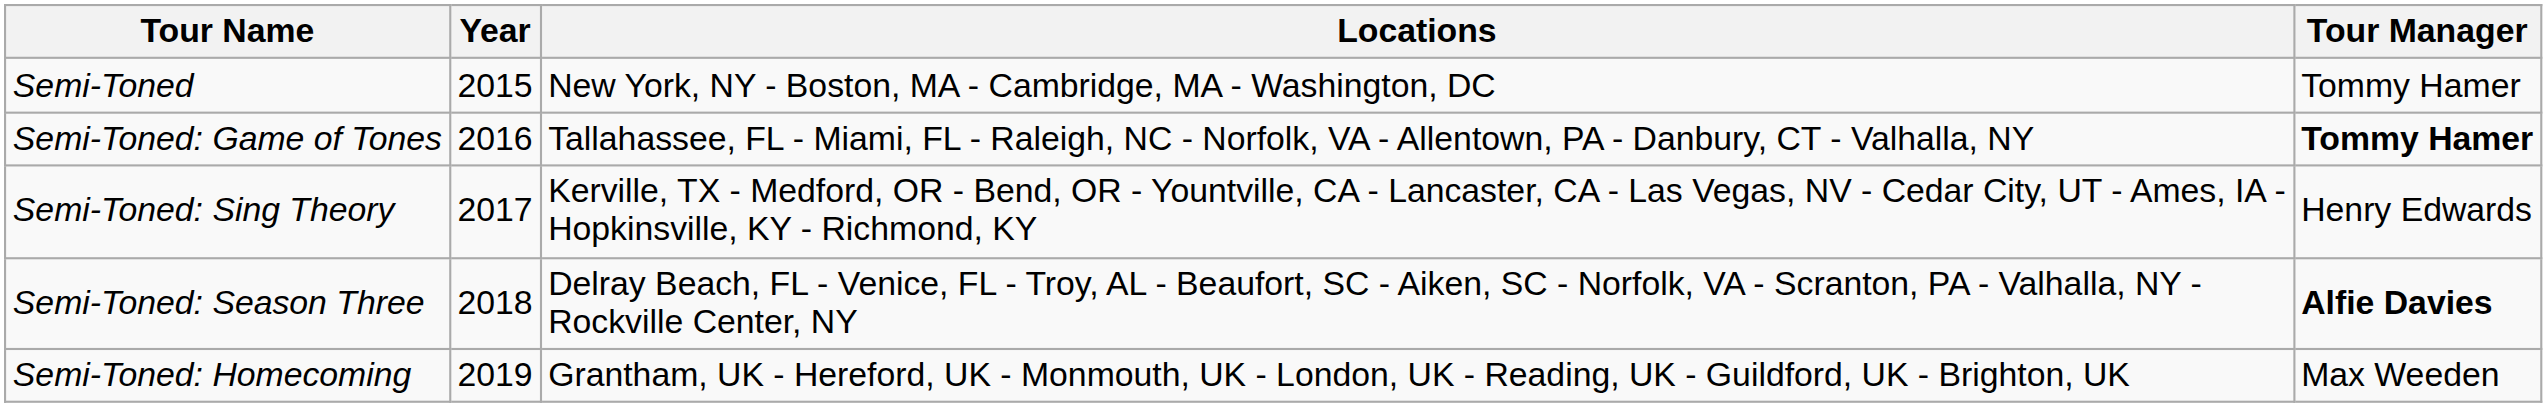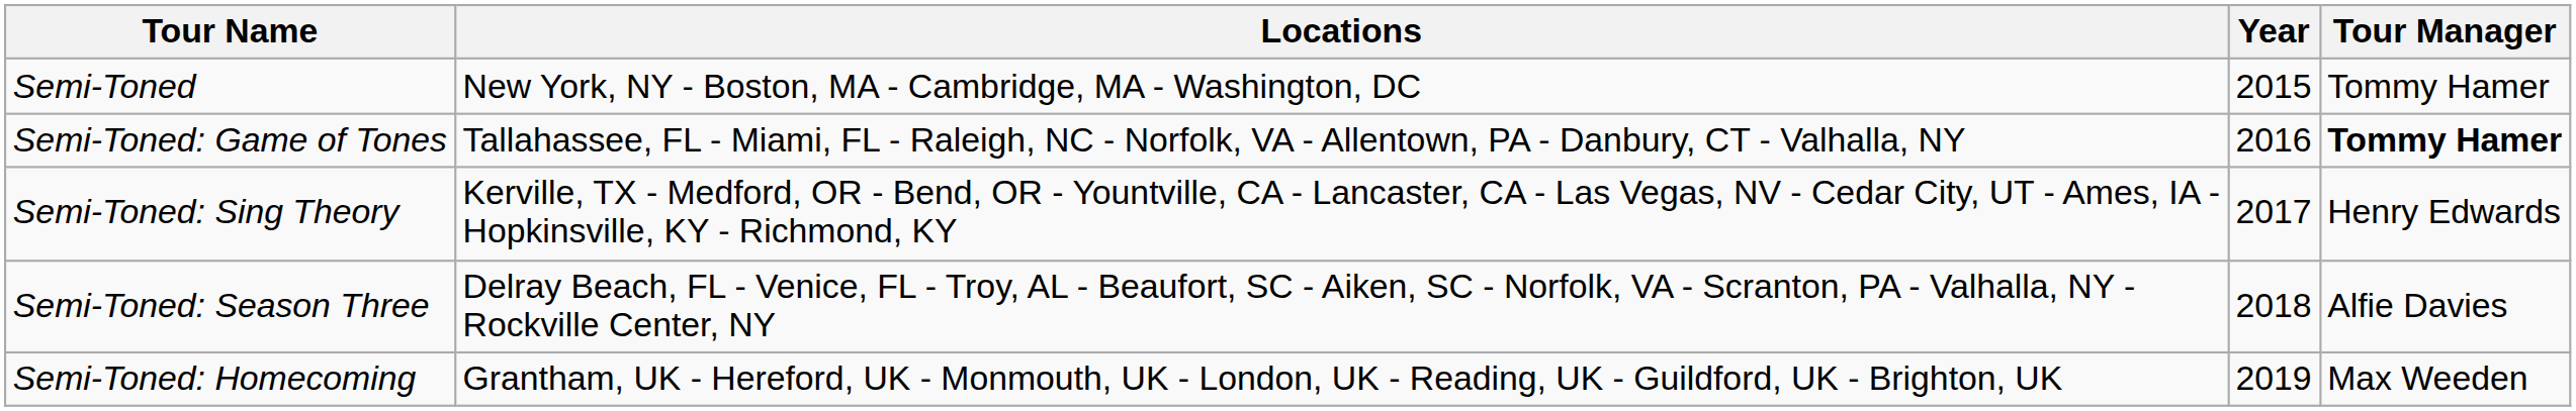columns swapped: Year <-> Locations
Semi-Toned: Season Three | Tour Manager: bold -> normal
